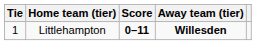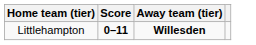- column: Tie | 1
